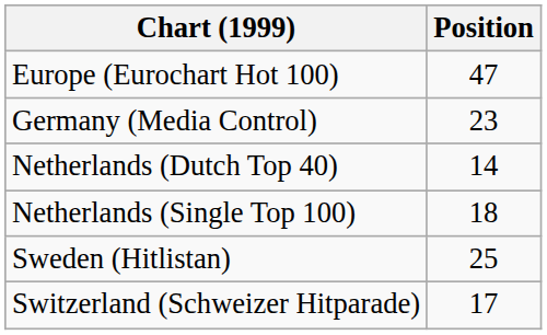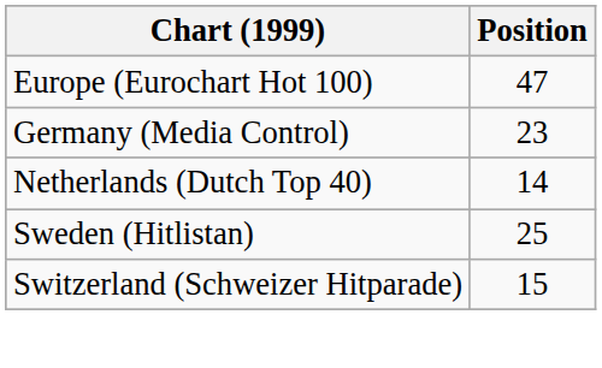- row: Netherlands (Single Top 100) | 18
Switzerland (Schweizer Hitparade) | Position: 17 -> 15
